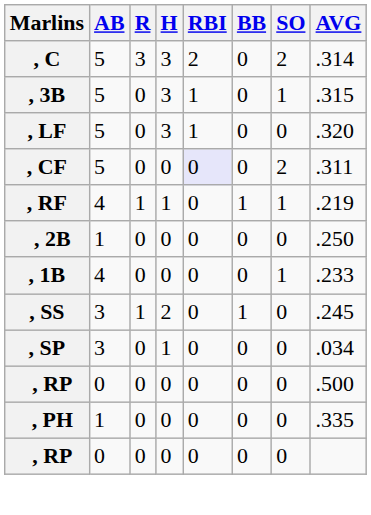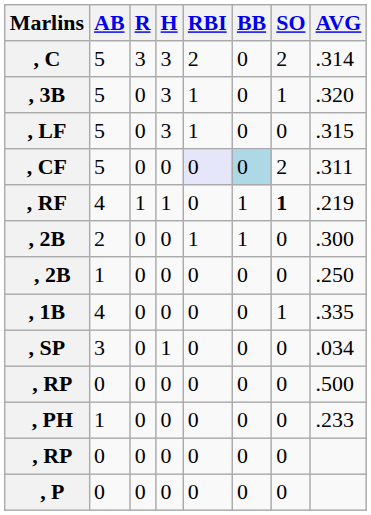, 3B | AVG: .315 -> .320
, LF | AVG: .320 -> .315
, CF | BB: no background -> lightblue background
, RF | SO: normal -> bold
+ row: , 2B | 2 | 0 | 0 | 1 | 1 | 0 | .300
, 1B | AVG: .233 -> .335
- row: , SS | 3 | 1 | 2 | 0 | 1 | 0 | .245
, PH | AVG: .335 -> .233
+ row: , P | 0 | 0 | 0 | 0 | 0 | 0
